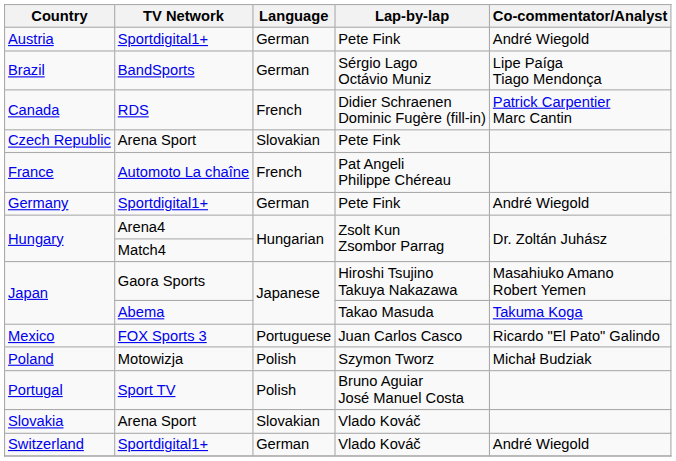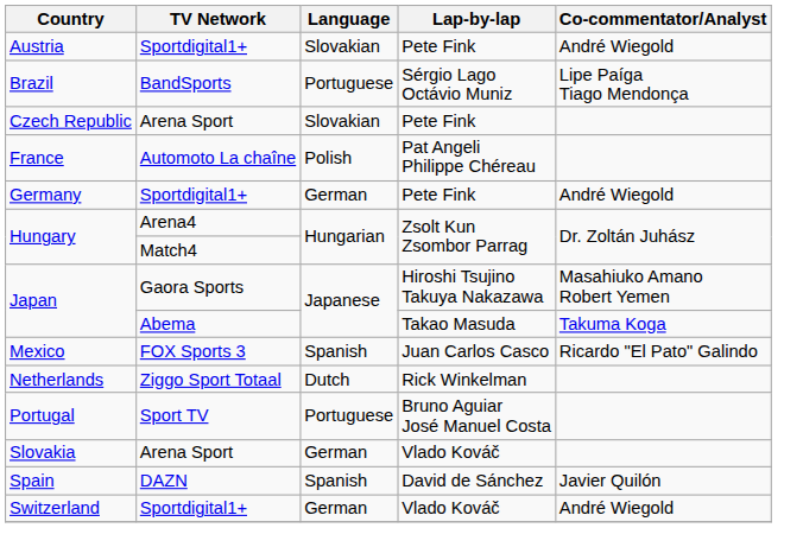Austria | Language: German -> Slovakian
Brazil | Language: German -> Portuguese
- row: Canada | RDS | French | Didier Schraenen Dominic Fugère (fill-in) | Patrick Carpentier Marc Cantin
France | Language: French -> Polish
Mexico | Language: Portuguese -> Spanish
+ row: Netherlands | Ziggo Sport Totaal | Dutch | Rick Winkelman
- row: Poland | Motowizja | Polish | Szymon Tworz | Michał Budziak
Portugal | Language: Polish -> Portuguese
Slovakia | Language: Slovakian -> German
+ row: Spain | DAZN | Spanish | David de Sánchez | Javier Quilón
